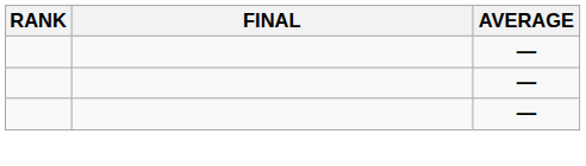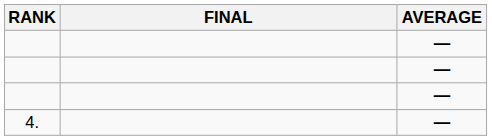+ row: 4. | —
